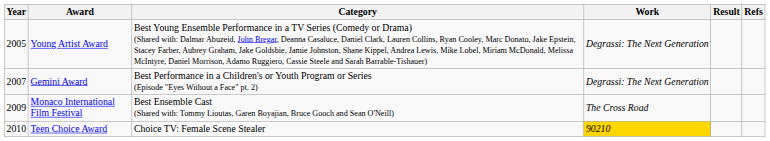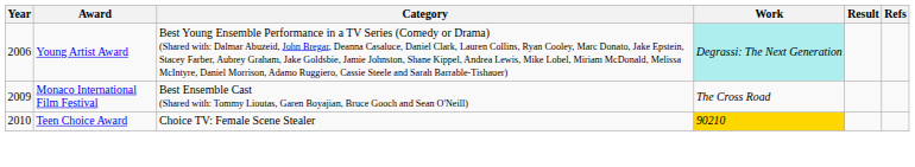Young Artist Award | Year: 2005 -> 2006
Young Artist Award | Work: no background -> paleturquoise background
- row: 2007 | Gemini Award | Best Performance in a Children's or Youth Program or Series (Episode "Eyes Without a Face" pt. 2) | Degrassi: The Next Generation
